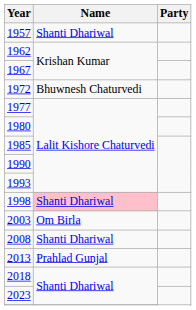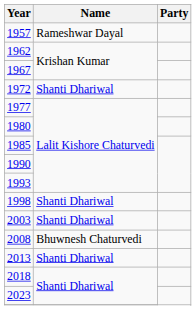1957 | Name: Shanti Dhariwal -> Rameshwar Dayal
1972 | Name: Bhuwnesh Chaturvedi -> Shanti Dhariwal
1998 | Name: pink background -> no background
2003 | Name: Om Birla -> Shanti Dhariwal
2008 | Name: Shanti Dhariwal -> Bhuwnesh Chaturvedi
2013 | Name: Prahlad Gunjal -> Shanti Dhariwal
